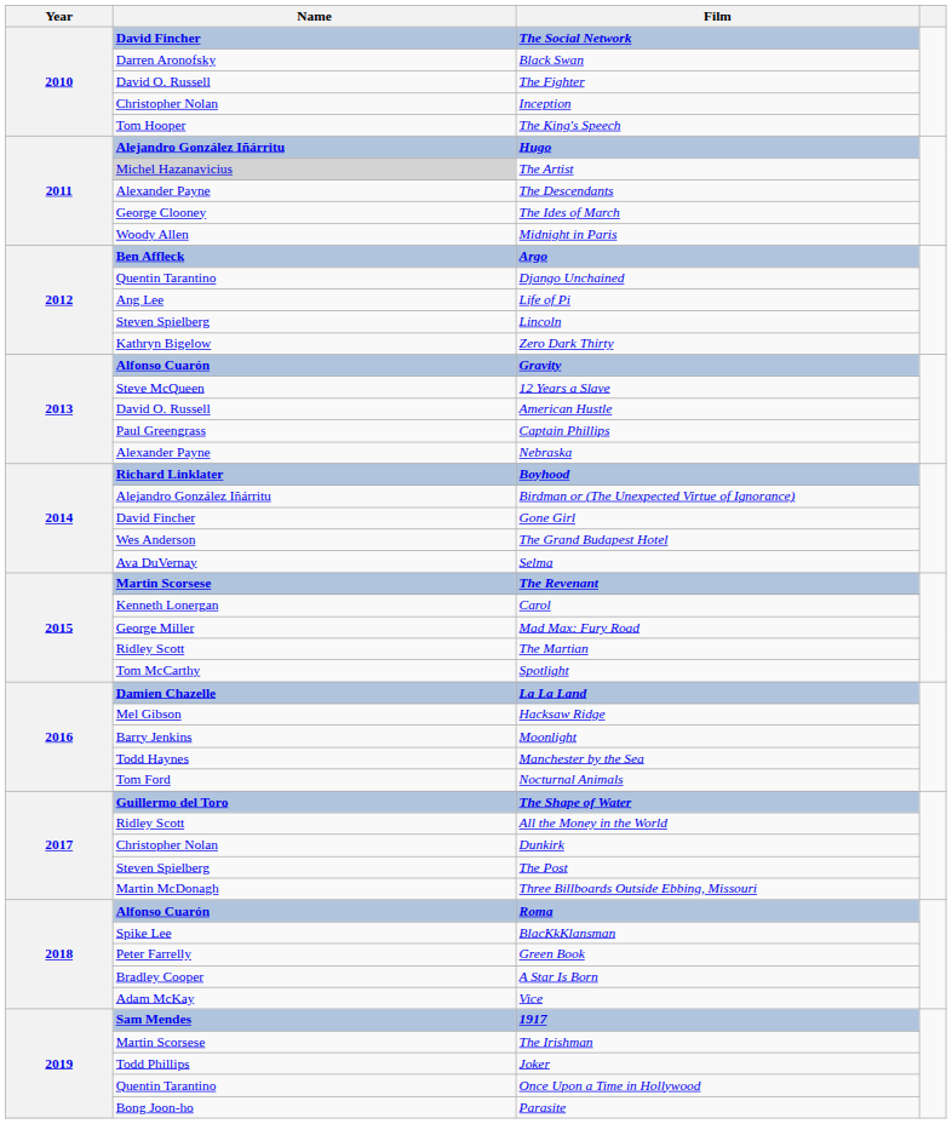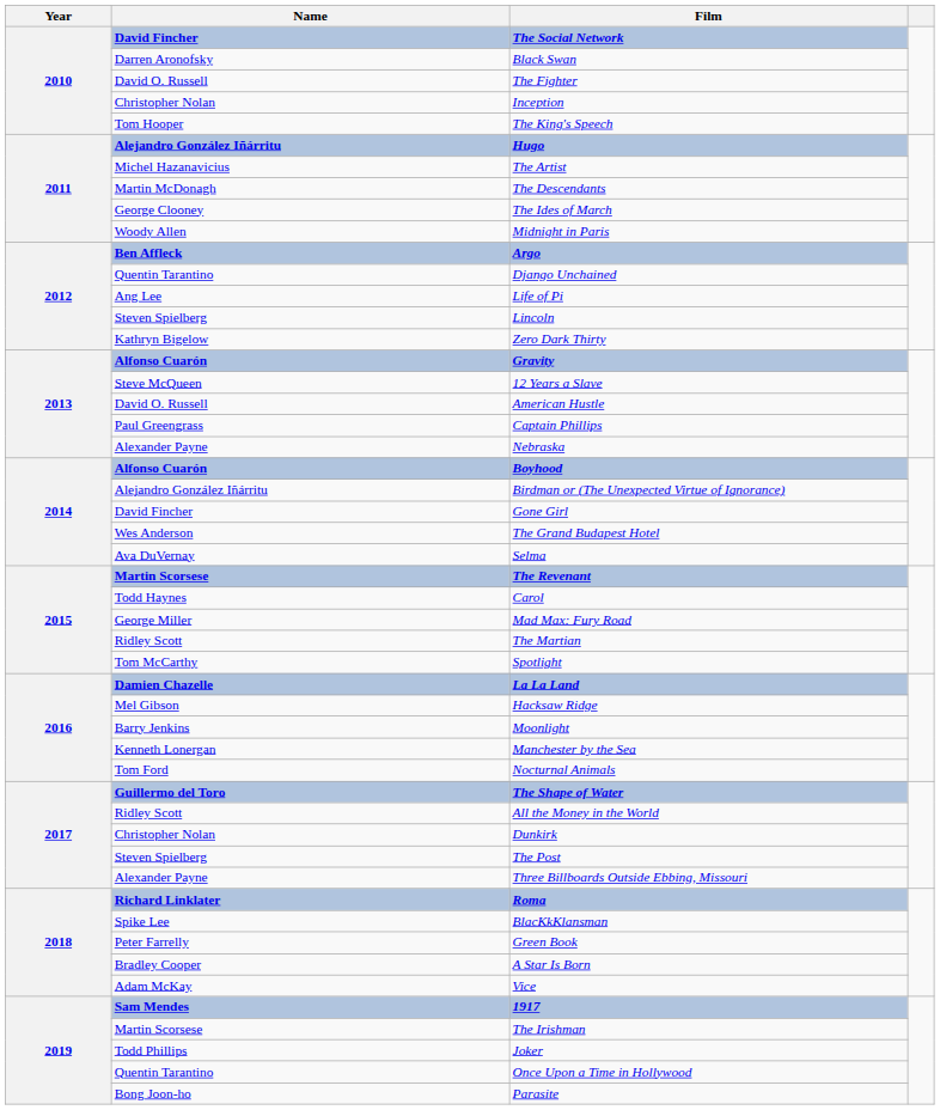The Artist | Name: lightgrey background -> no background
The Descendants | Name: Alexander Payne -> Martin McDonagh
Boyhood | Name: Richard Linklater -> Alfonso Cuarón
Carol | Name: Kenneth Lonergan -> Todd Haynes
Manchester by the Sea | Name: Todd Haynes -> Kenneth Lonergan
Three Billboards Outside Ebbing, Missouri | Name: Martin McDonagh -> Alexander Payne
Roma | Name: Alfonso Cuarón -> Richard Linklater
